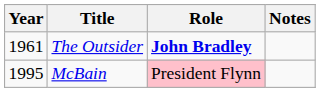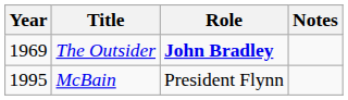The Outsider | Year: 1961 -> 1969
McBain | Role: pink background -> no background
